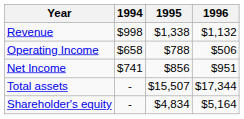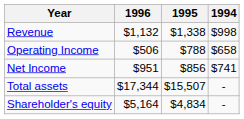columns swapped: 1996 <-> 1994
